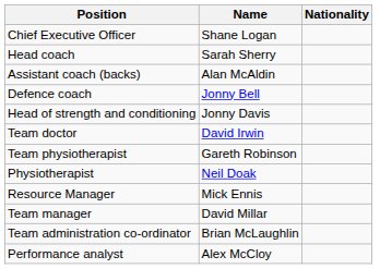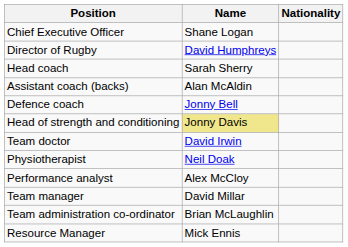+ row: Director of Rugby | David Humphreys
Head of strength and conditioning | Name: no background -> khaki background
- row: Team physiotherapist | Gareth Robinson
rows swapped: Performance analyst <-> Resource Manager
